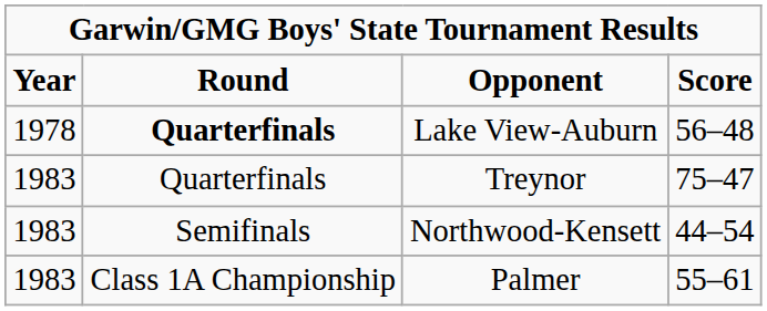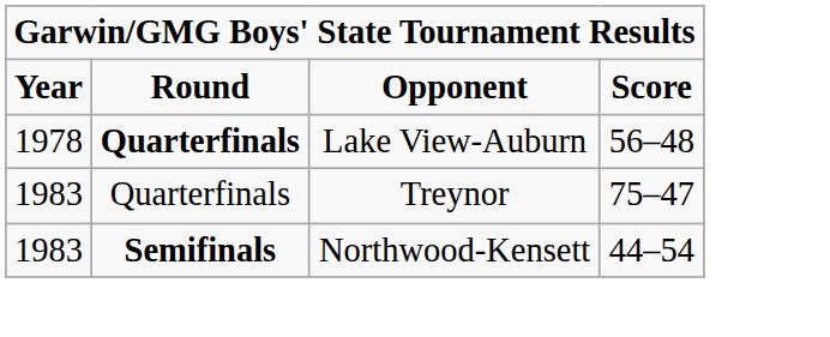Northwood-Kensett | column 2: normal -> bold
- row: 1983 | Class 1A Championship | Palmer | 55–61
